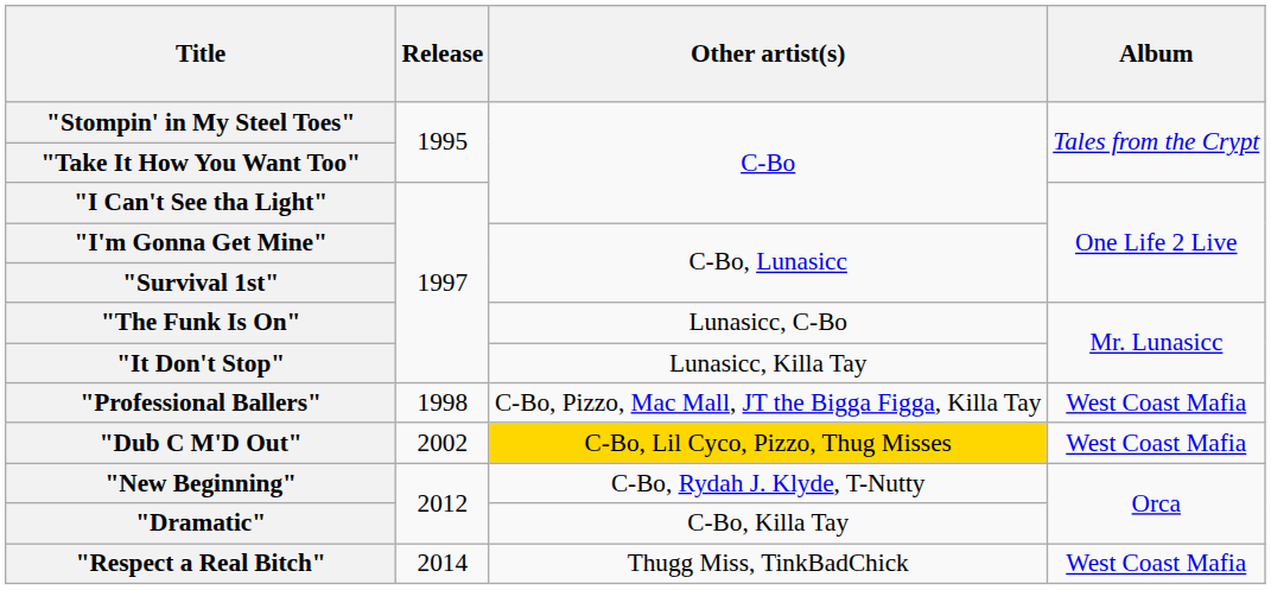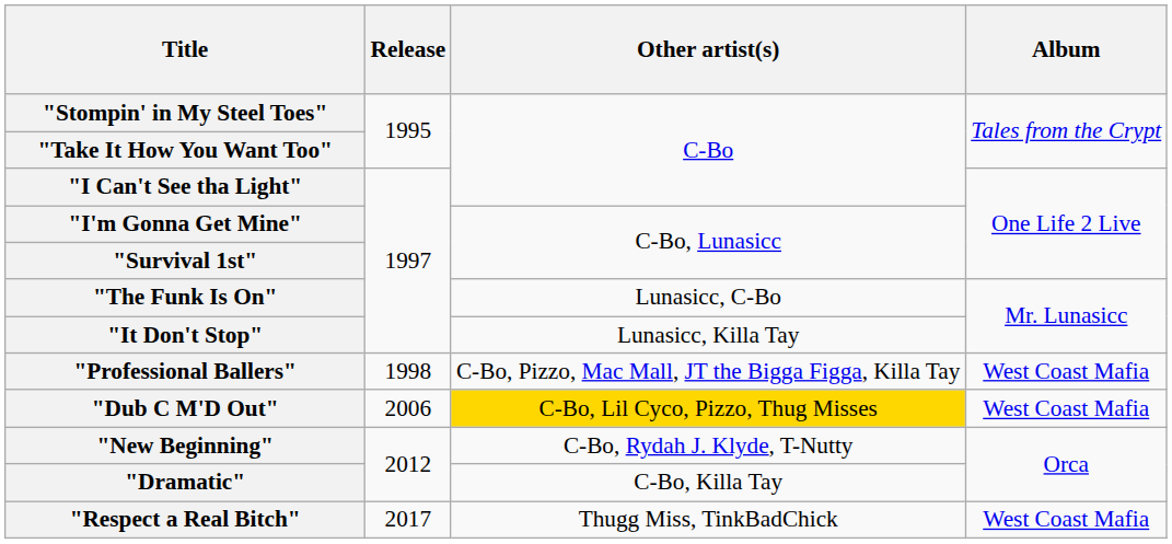"Dub C M'D Out" | Release: 2002 -> 2006
"Respect a Real Bitch" | Release: 2014 -> 2017
